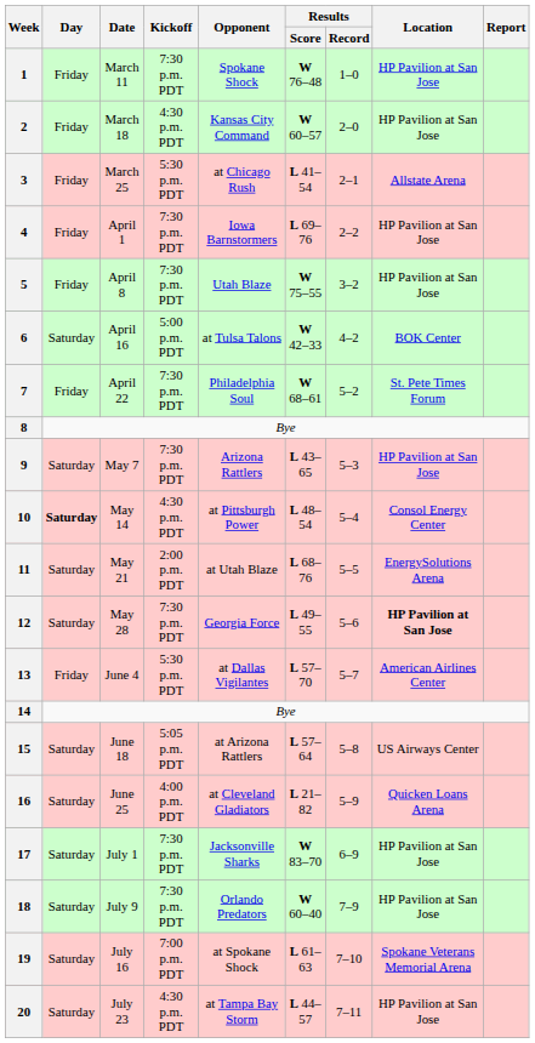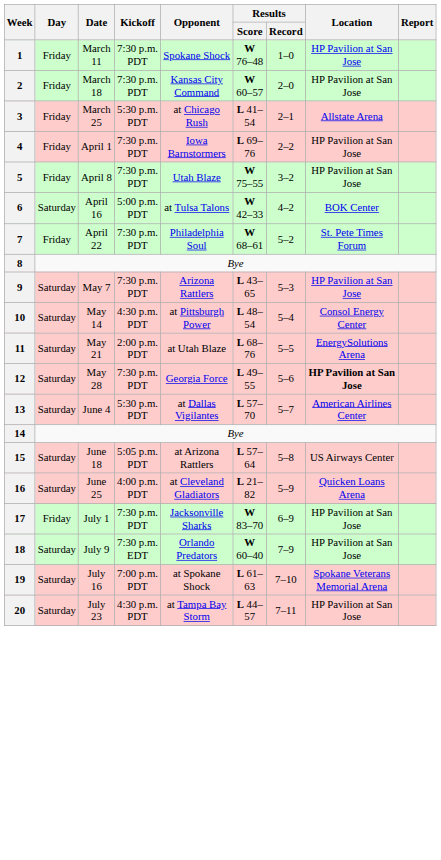2 | Kickoff: 4:30 p.m. PDT -> 7:30 p.m. PDT
10 | Day: bold -> normal
13 | Day: Friday -> Saturday
17 | Day: Saturday -> Friday
18 | Kickoff: 7:30 p.m. PDT -> 7:30 p.m. EDT
